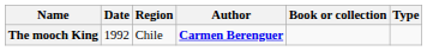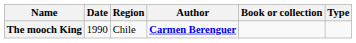The mooch King | Date: 1992 -> 1990
